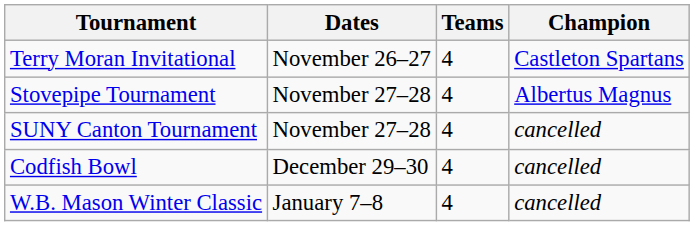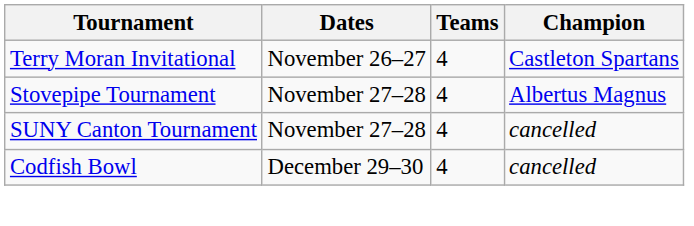- row: W.B. Mason Winter Classic | January 7–8 | 4 | cancelled
